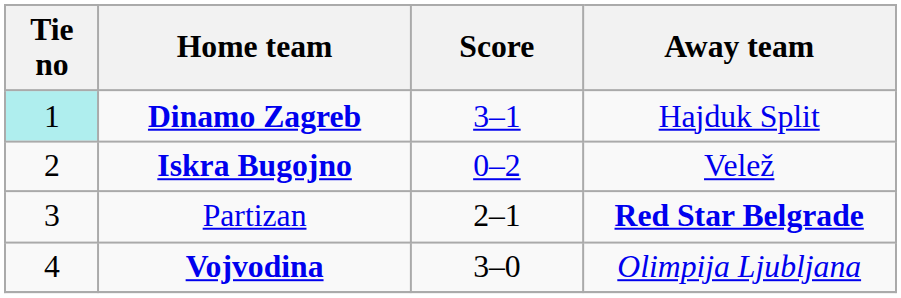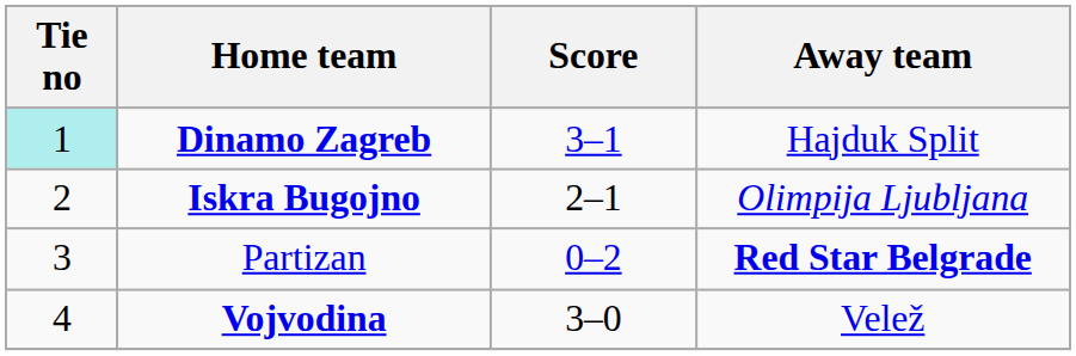Iskra Bugojno | Score: 0–2 -> 2–1
Iskra Bugojno | Away team: Velež -> Olimpija Ljubljana
Partizan | Score: 2–1 -> 0–2
Vojvodina | Away team: Olimpija Ljubljana -> Velež
